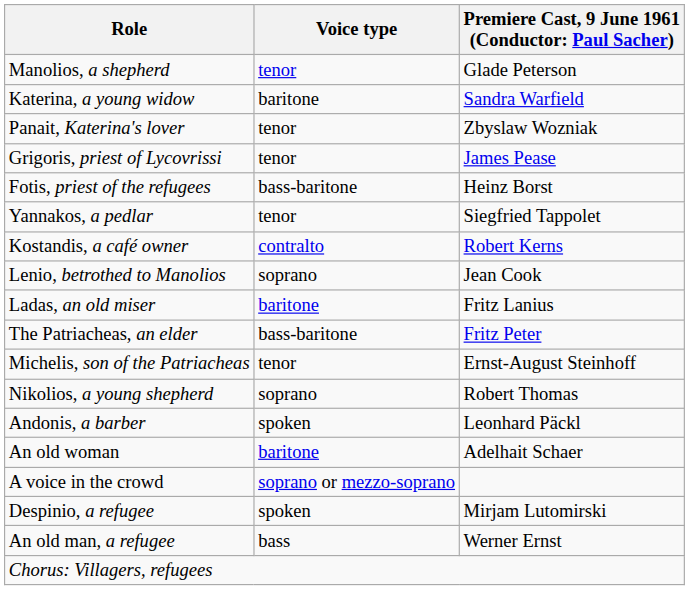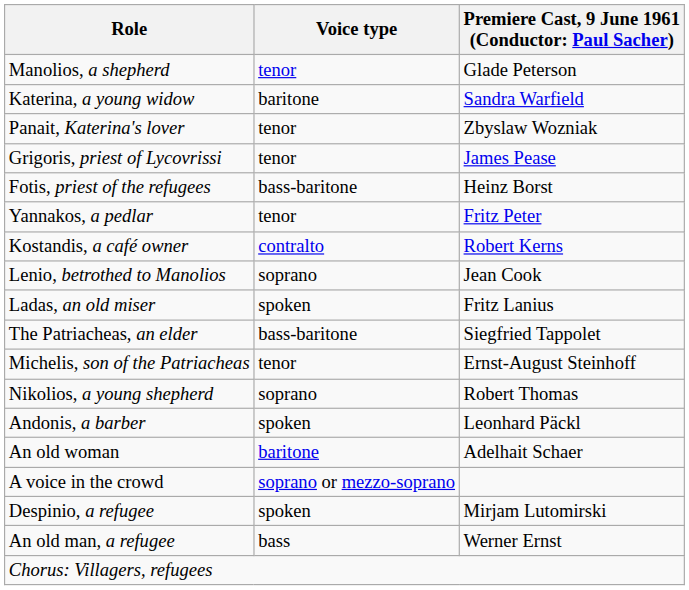Yannakos, a pedlar | column 3: Siegfried Tappolet -> Fritz Peter
Ladas, an old miser | Voice type: baritone -> spoken
The Patriacheas, an elder | column 3: Fritz Peter -> Siegfried Tappolet
